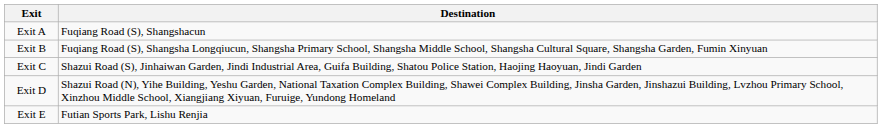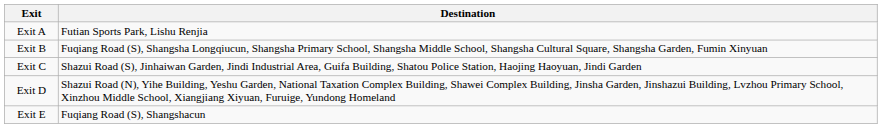Exit A | Destination: Fuqiang Road (S), Shangshacun -> Futian Sports Park, Lishu Renjia
Exit E | Destination: Futian Sports Park, Lishu Renjia -> Fuqiang Road (S), Shangshacun
